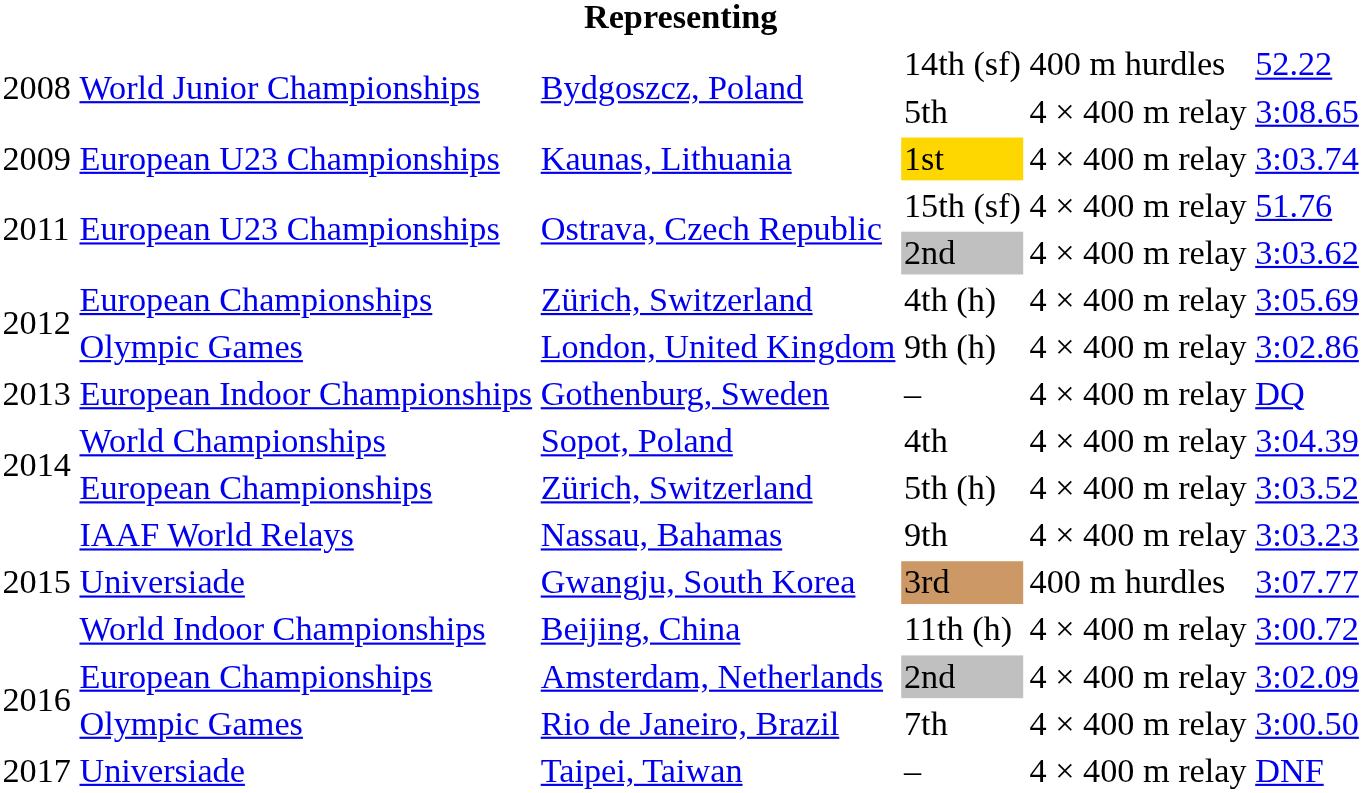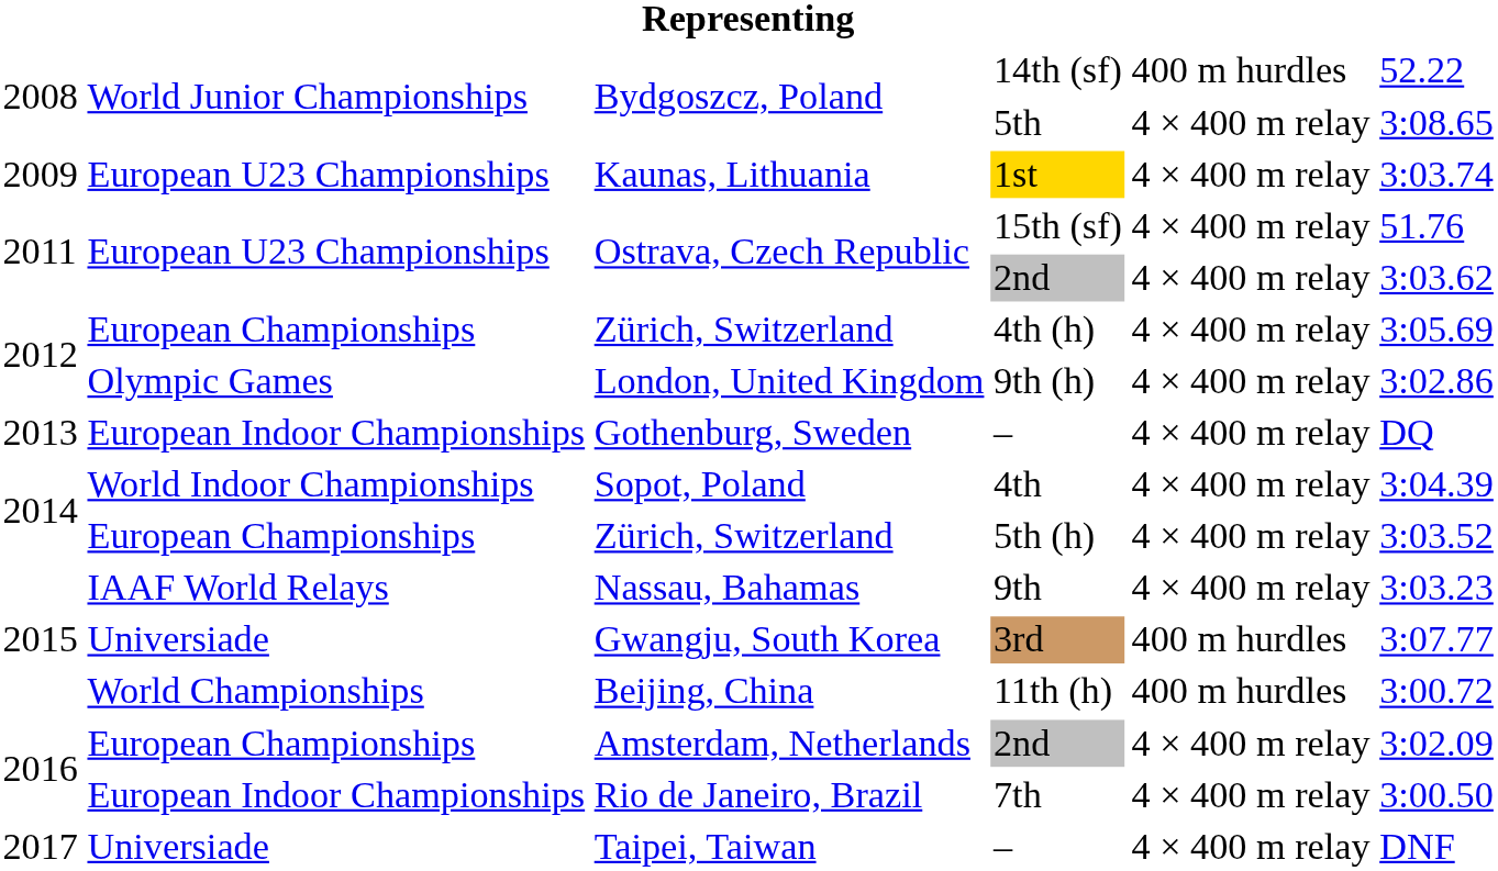4th | column 2: World Championships -> World Indoor Championships
11th (h) | column 2: World Indoor Championships -> World Championships
11th (h) | column 5: 4 × 400 m relay -> 400 m hurdles
7th | column 2: Olympic Games -> European Indoor Championships
